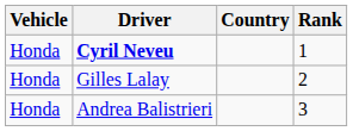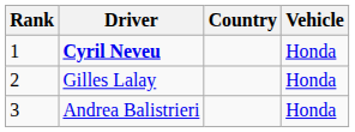columns swapped: Rank <-> Vehicle
